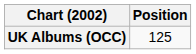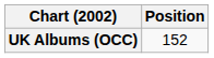UK Albums (OCC) | Position: 125 -> 152
